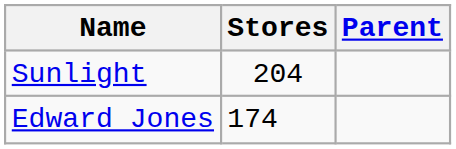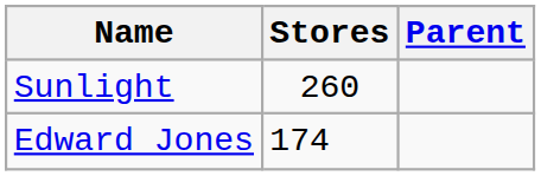Sunlight | Stores: 204 -> 260
